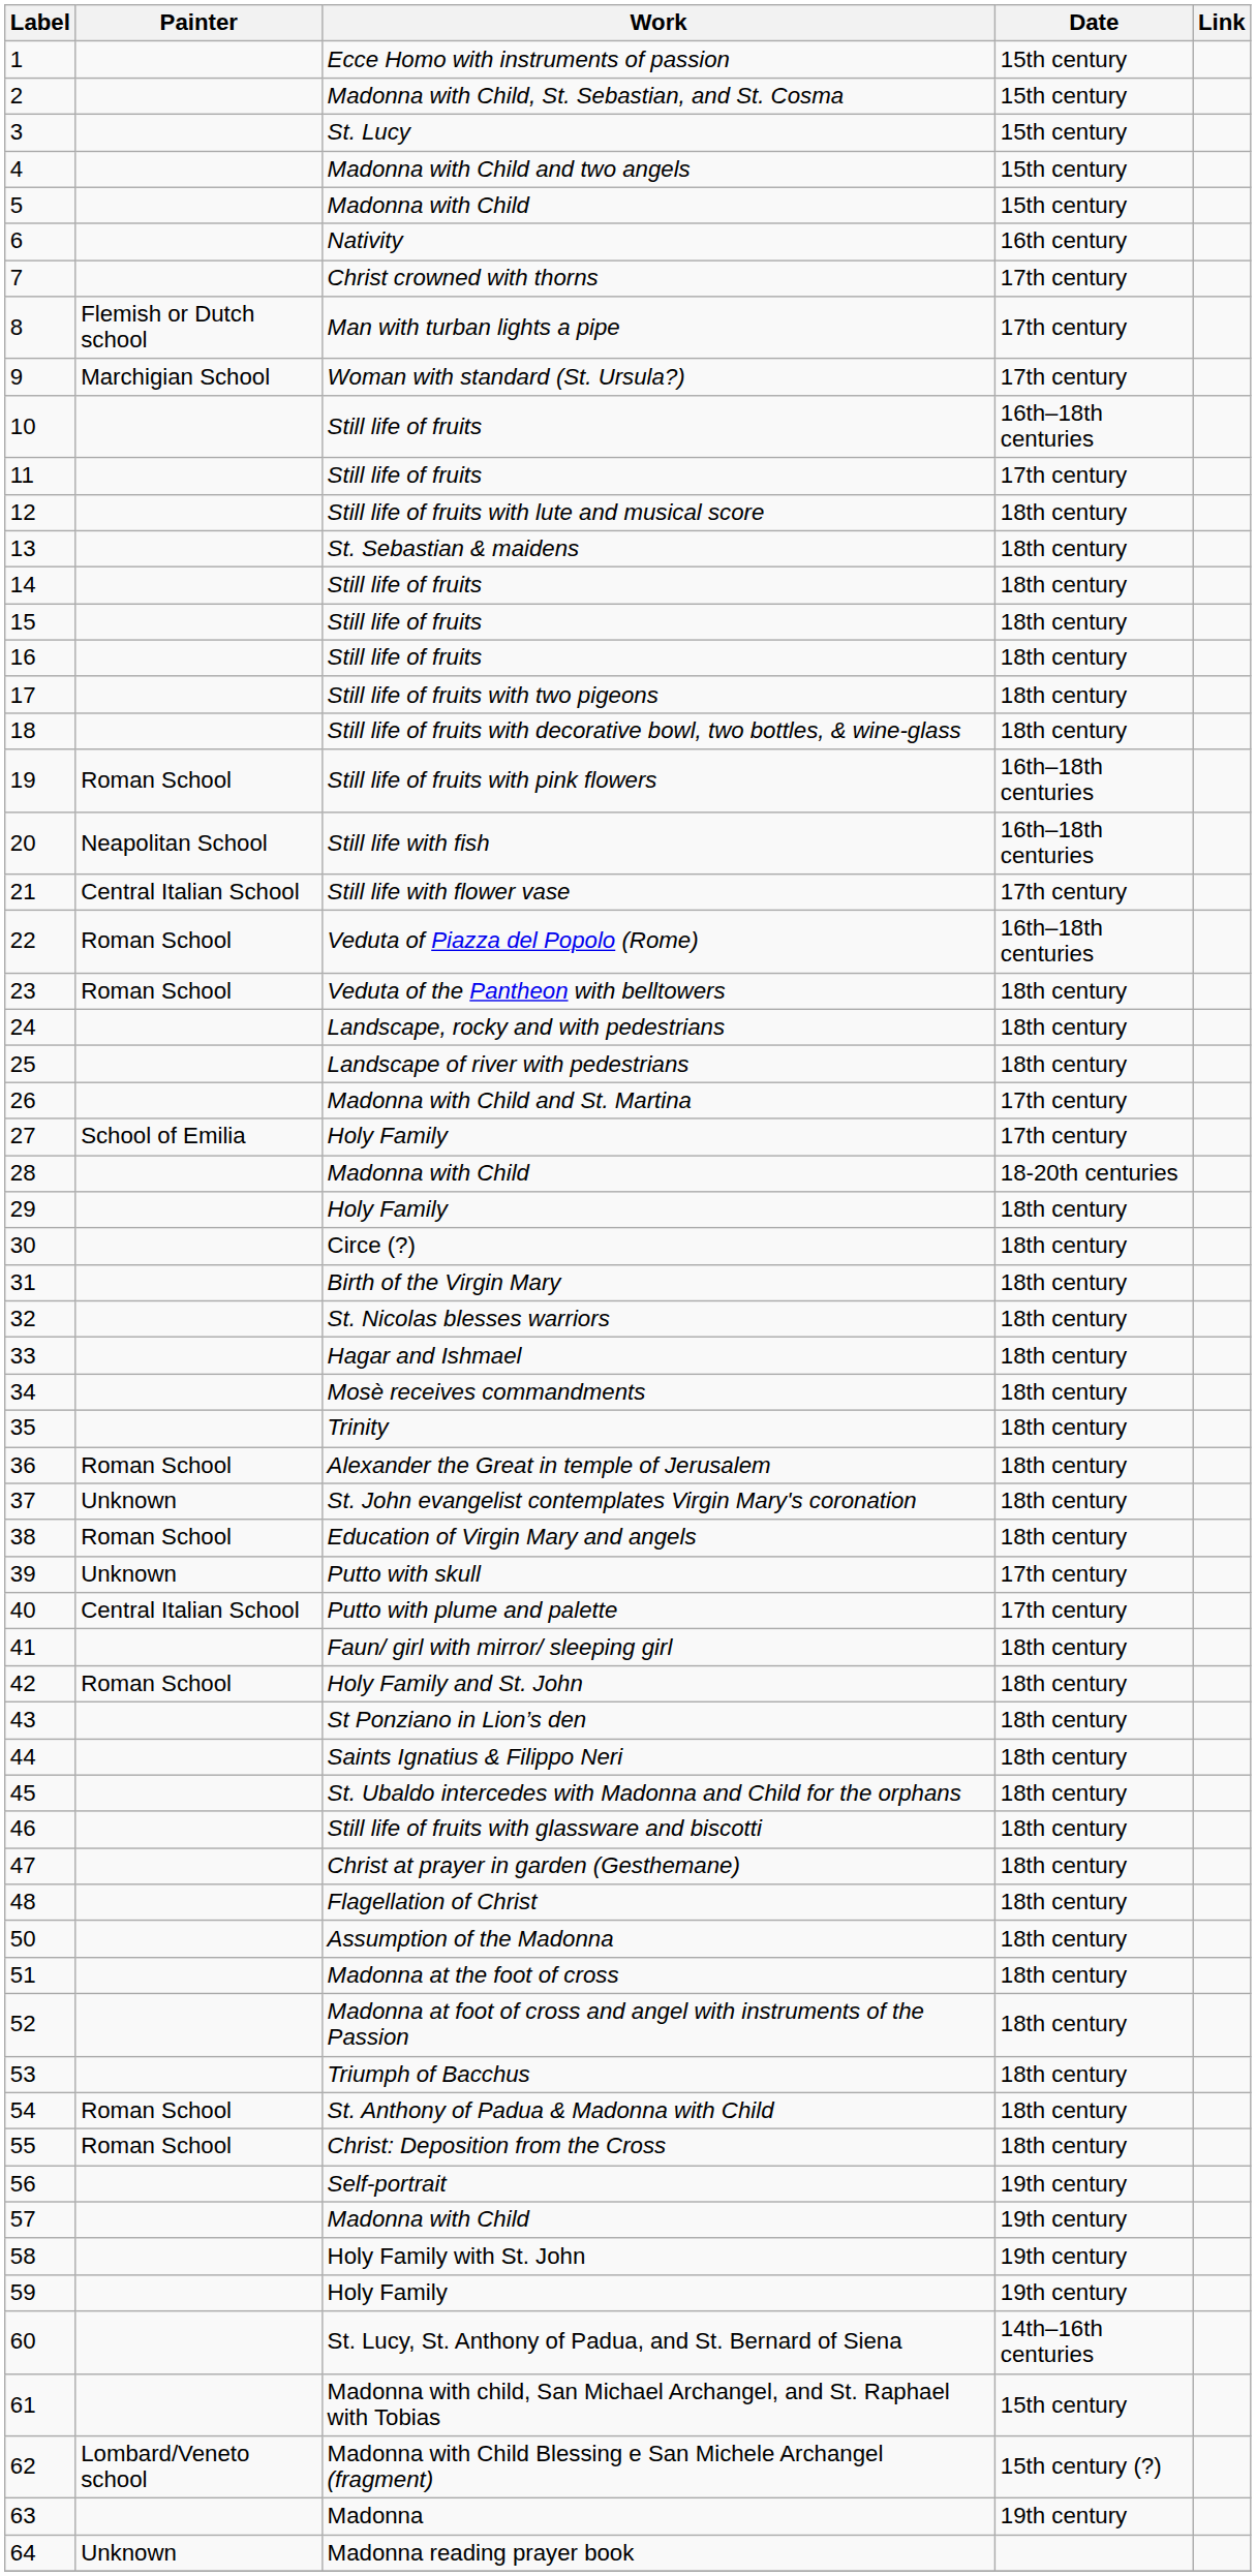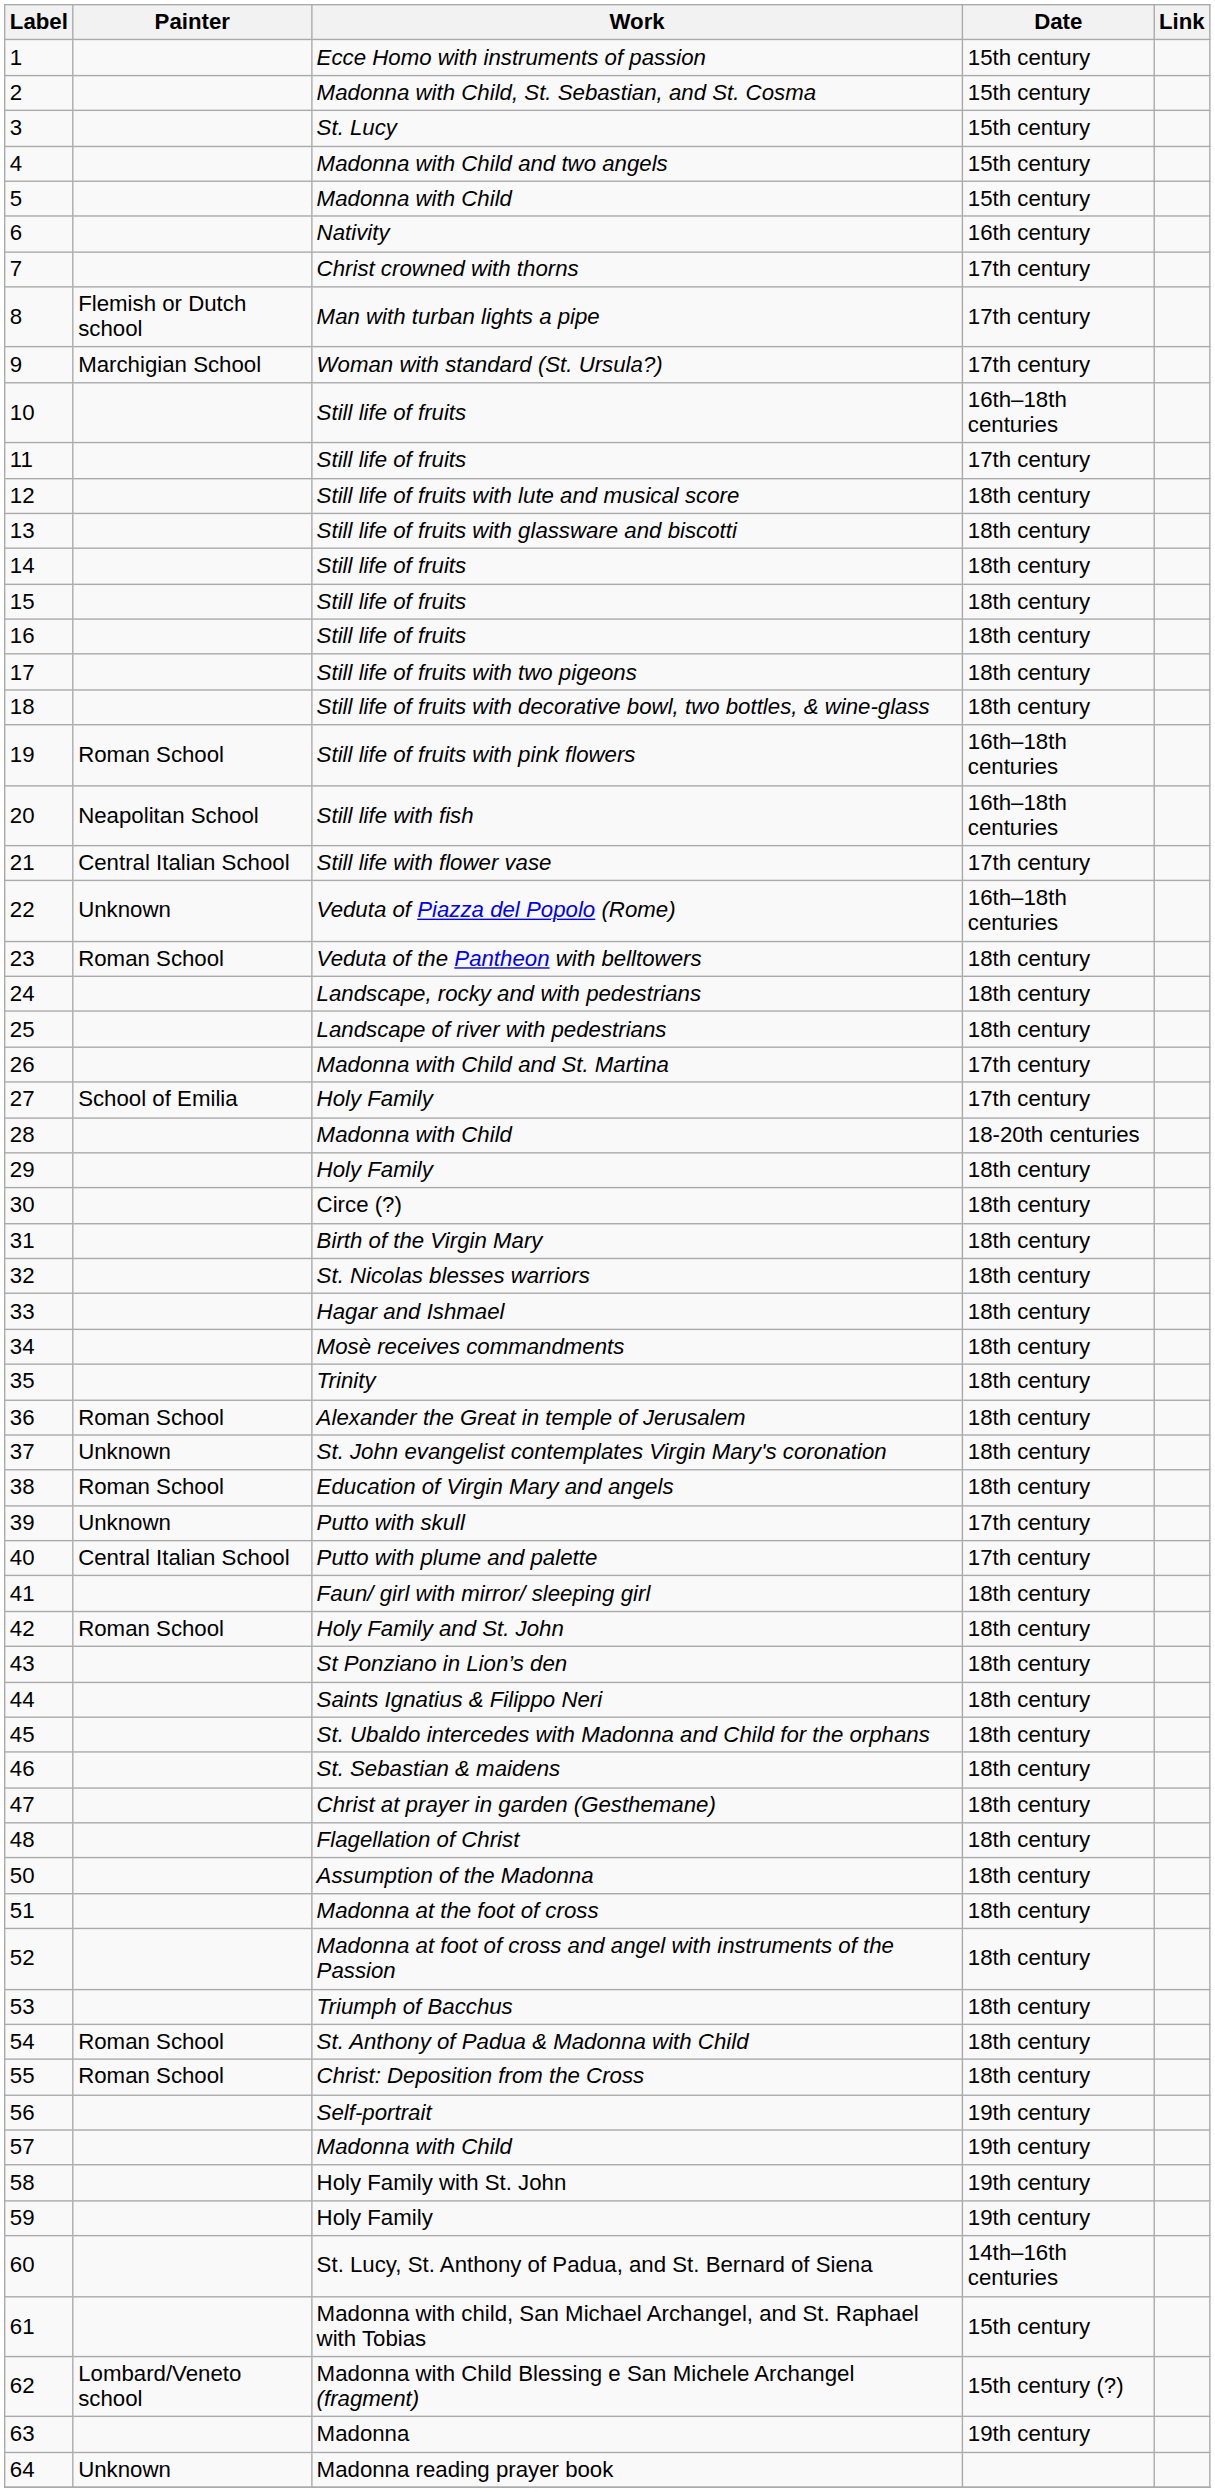13 | Work: St. Sebastian & maidens -> Still life of fruits with glassware and biscotti
22 | Painter: Roman School -> Unknown
46 | Work: Still life of fruits with glassware and biscotti -> St. Sebastian & maidens
